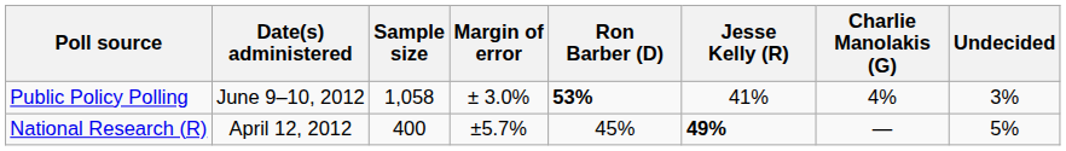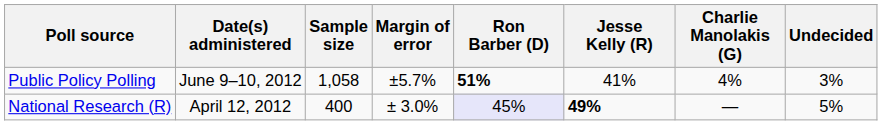Public Policy Polling | Margin of error: ± 3.0% -> ±5.7%
Public Policy Polling | Ron Barber (D): 53% -> 51%
National Research (R) | Margin of error: ±5.7% -> ± 3.0%
National Research (R) | Ron Barber (D): no background -> lavender background
